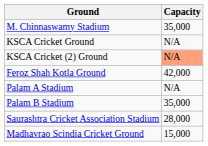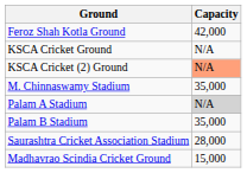rows swapped: M. Chinnaswamy Stadium <-> Feroz Shah Kotla Ground
Palam A Stadium | Capacity: no background -> lightgrey background
